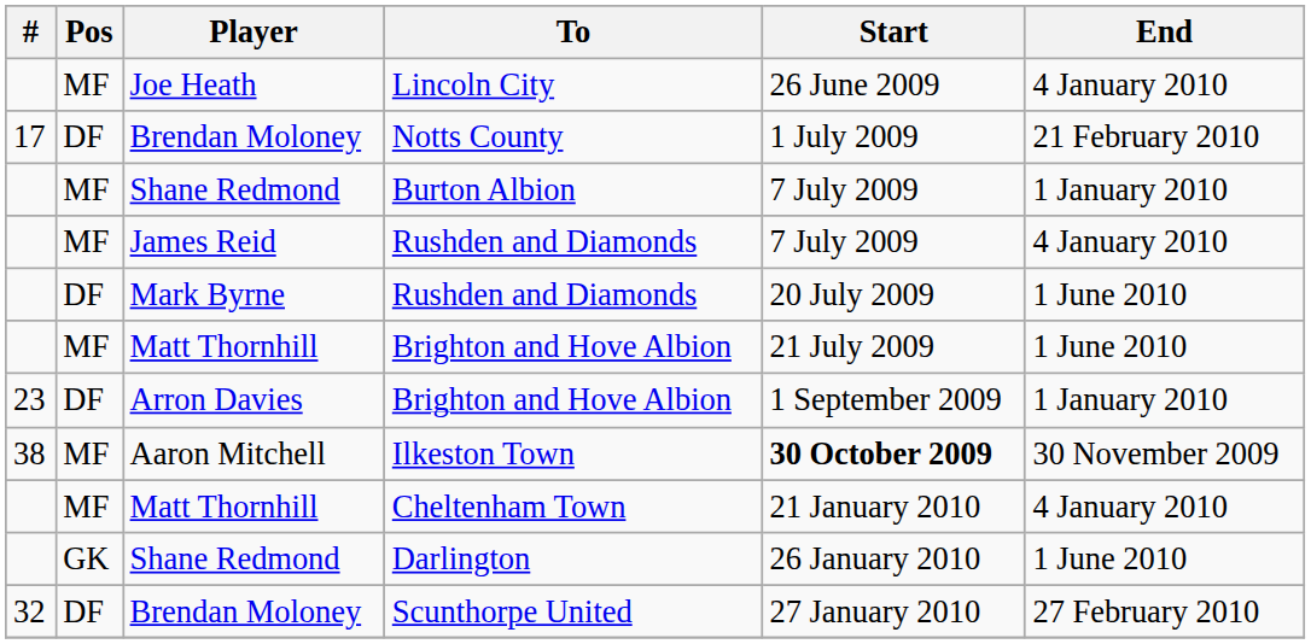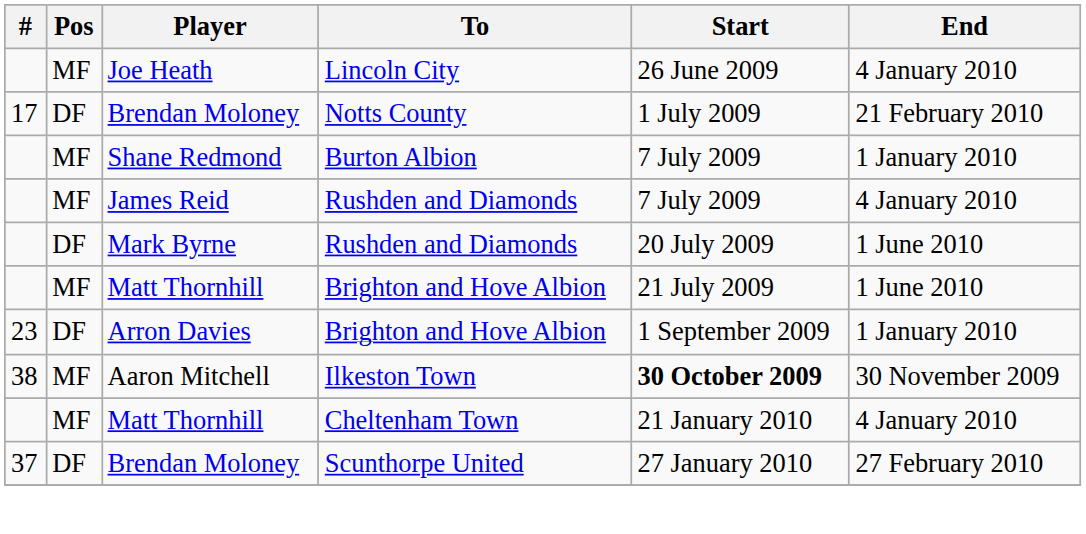- row: GK | Shane Redmond | Darlington | 26 January 2010 | 1 June 2010
Scunthorpe United | #: 32 -> 37
